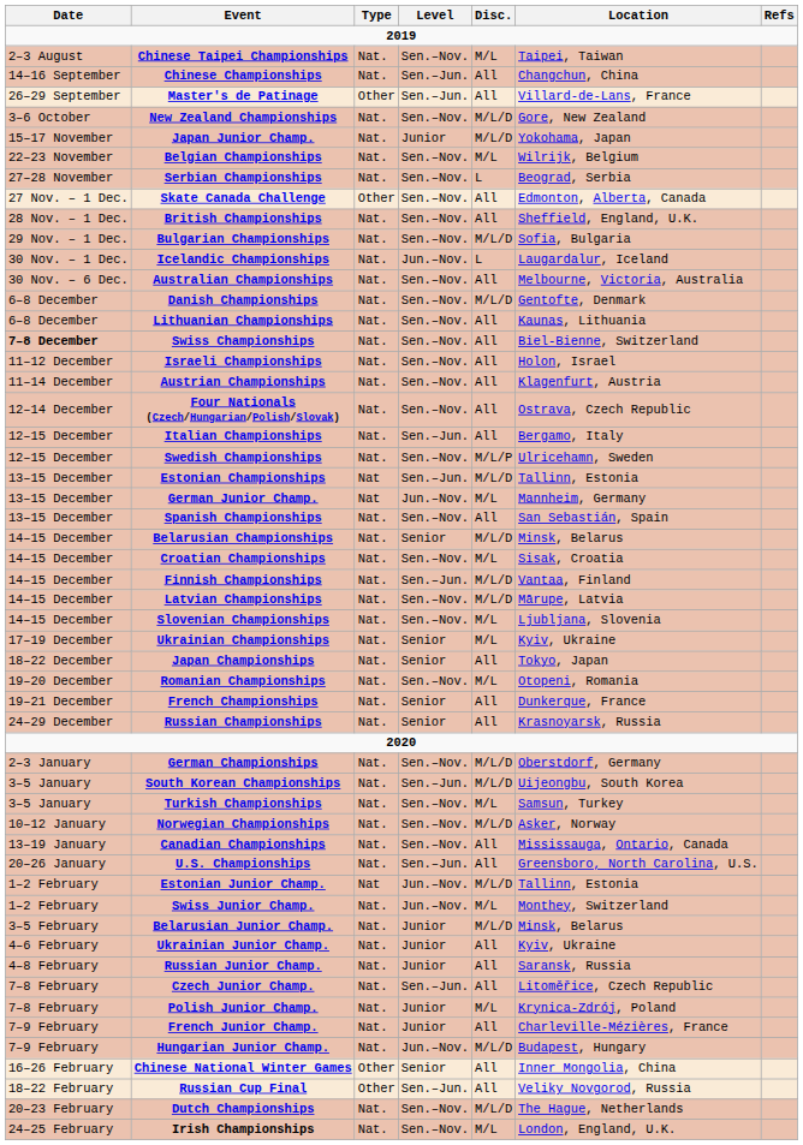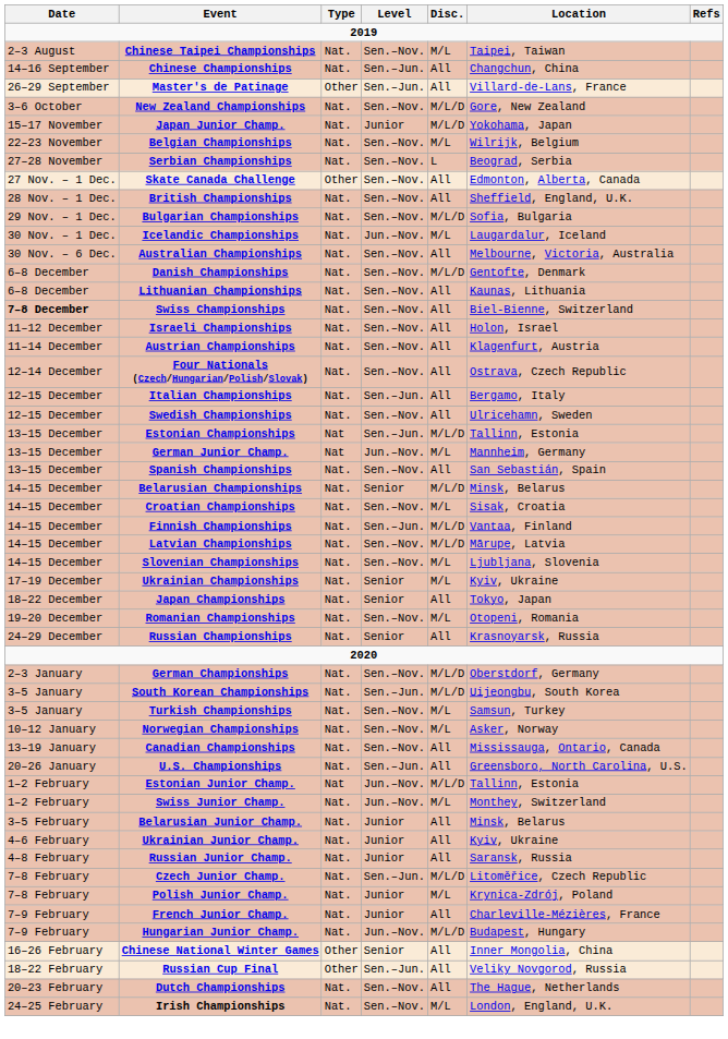Icelandic Championships | Disc.: L -> M/L
Swedish Championships | Disc.: M/L/P -> All
- row: 19–21 December | French Championships | Nat. | Senior | All | Dunkerque, France
Norwegian Championships | Disc.: M/L/D -> M/L
Belarusian Junior Champ. | Disc.: M/L/D -> All
Czech Junior Champ. | Disc.: All -> M/L/D
Dutch Championships | Disc.: M/L/D -> All
